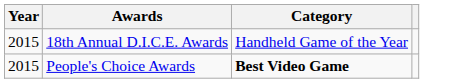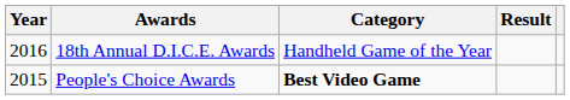+ column: Result
18th Annual D.I.C.E. Awards | Year: 2015 -> 2016
